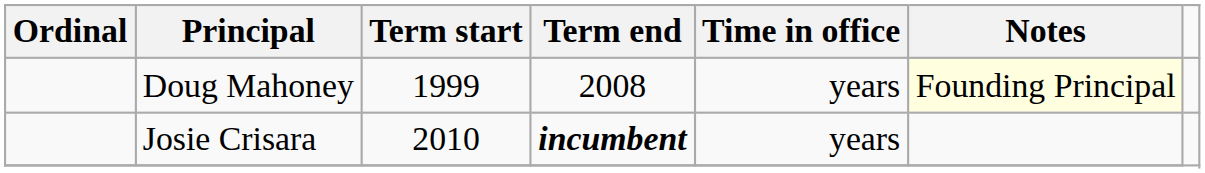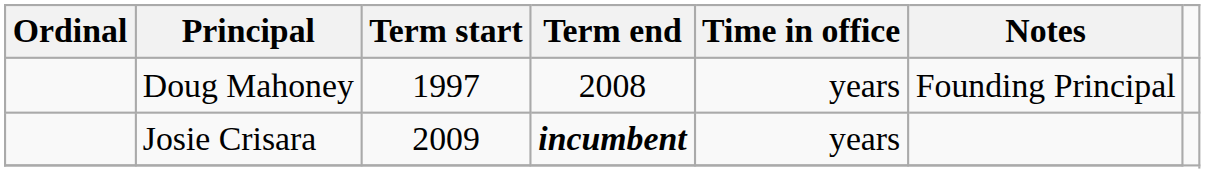Doug Mahoney | Term start: 1999 -> 1997
Doug Mahoney | Notes: lightyellow background -> no background
Josie Crisara | Term start: 2010 -> 2009
